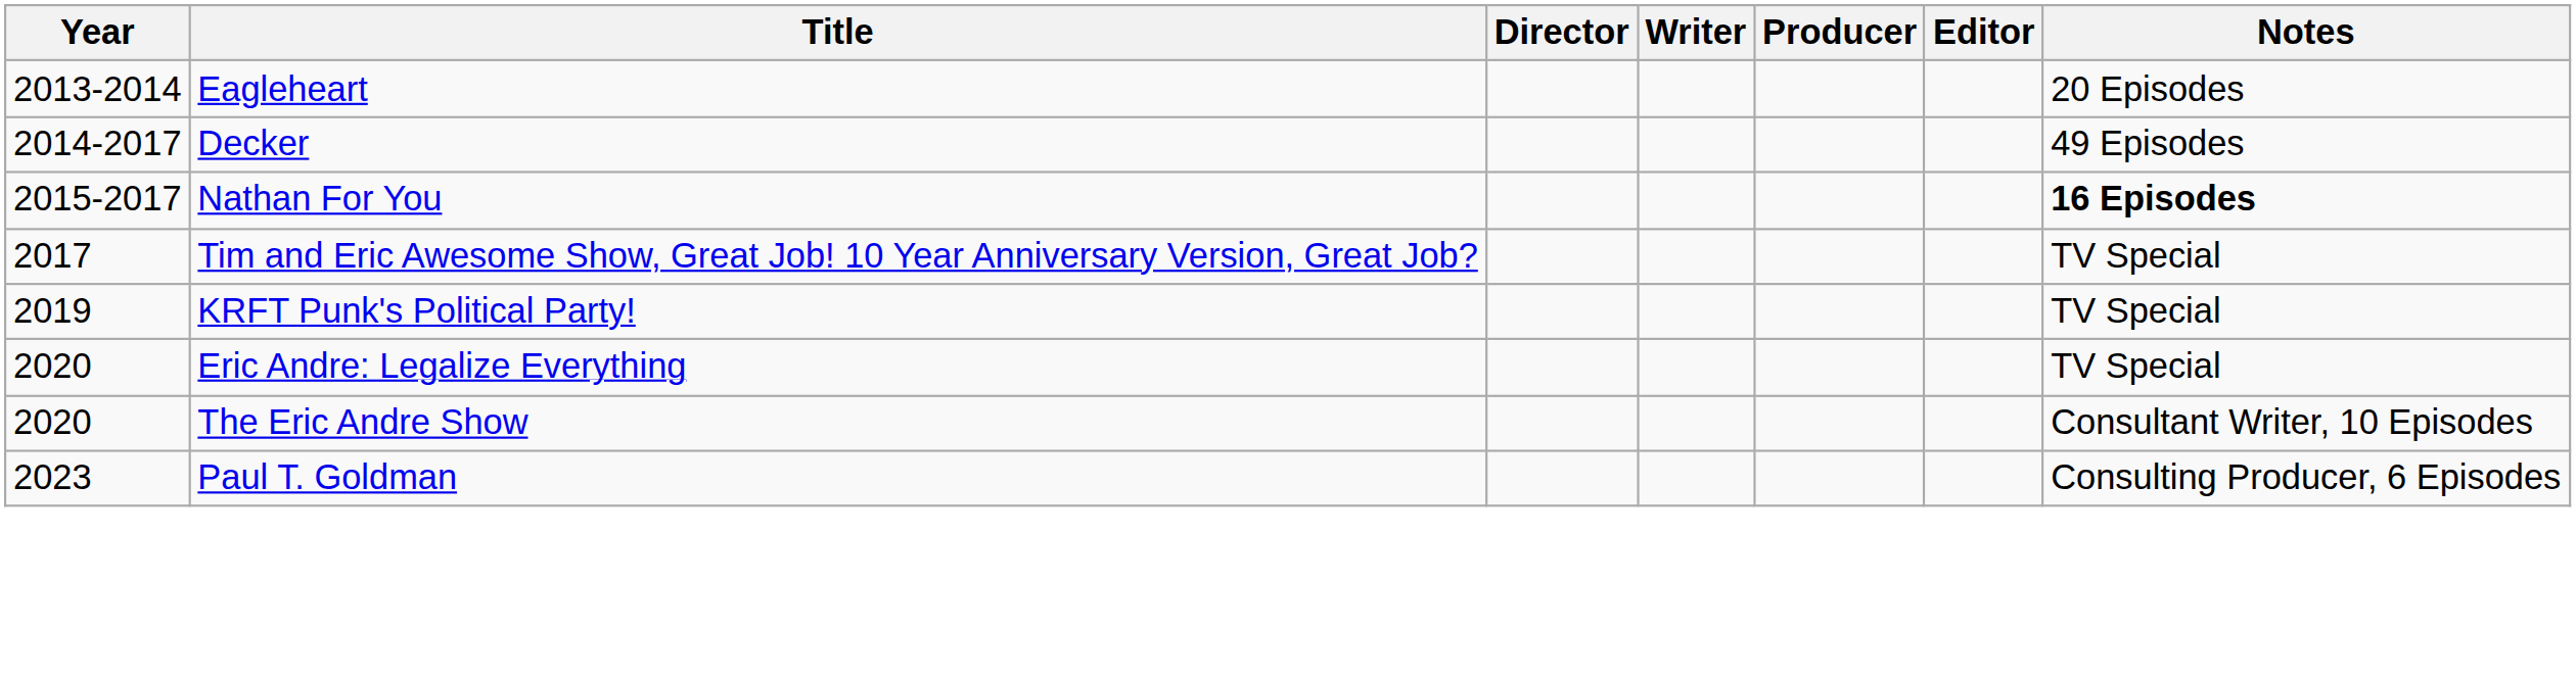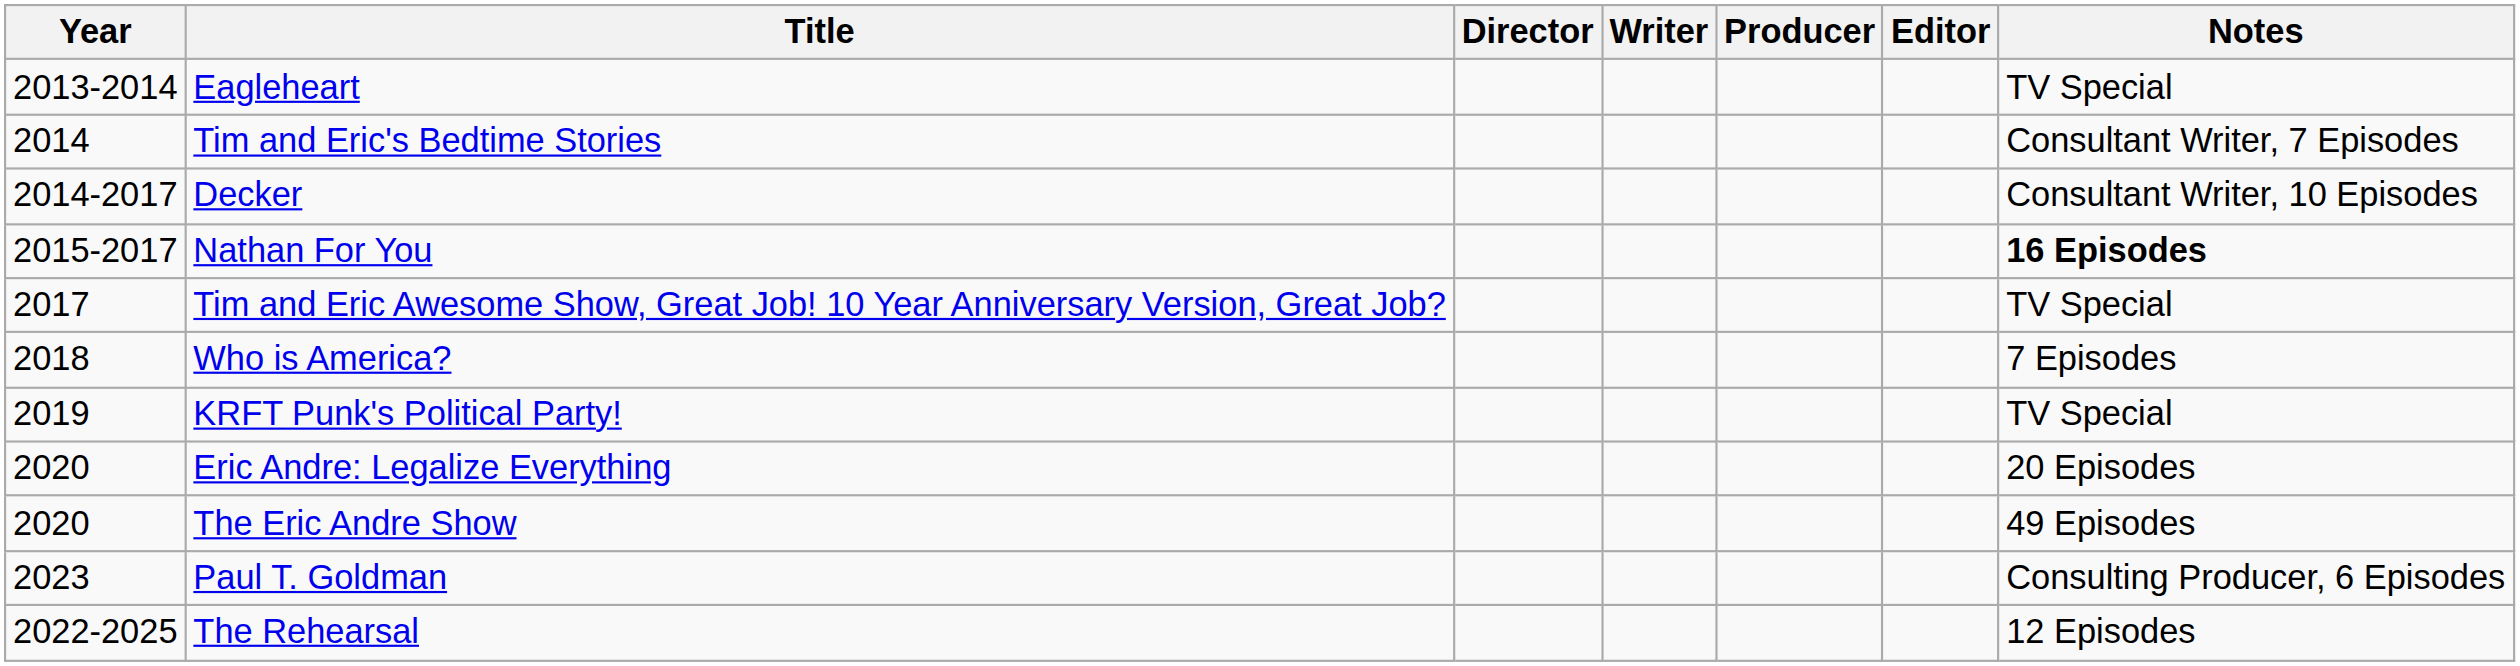Eagleheart | Notes: 20 Episodes -> TV Special
+ row: 2014 | Tim and Eric's Bedtime Stories | Consultant Writer, 7 Episodes
Decker | Notes: 49 Episodes -> Consultant Writer, 10 Episodes
+ row: 2018 | Who is America? | 7 Episodes
Eric Andre: Legalize Everything | Notes: TV Special -> 20 Episodes
The Eric Andre Show | Notes: Consultant Writer, 10 Episodes -> 49 Episodes
+ row: 2022-2025 | The Rehearsal | 12 Episodes
